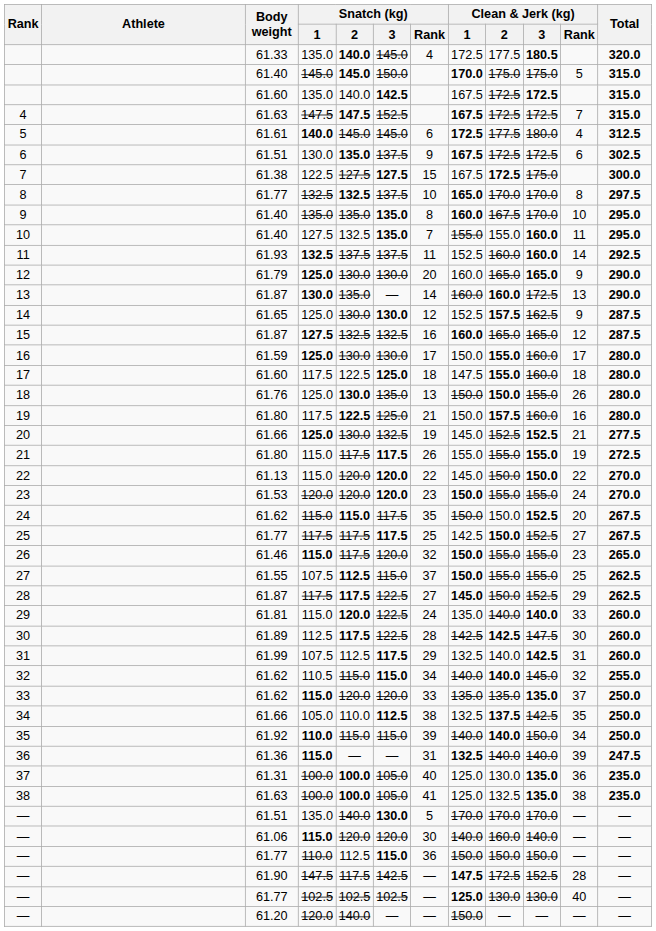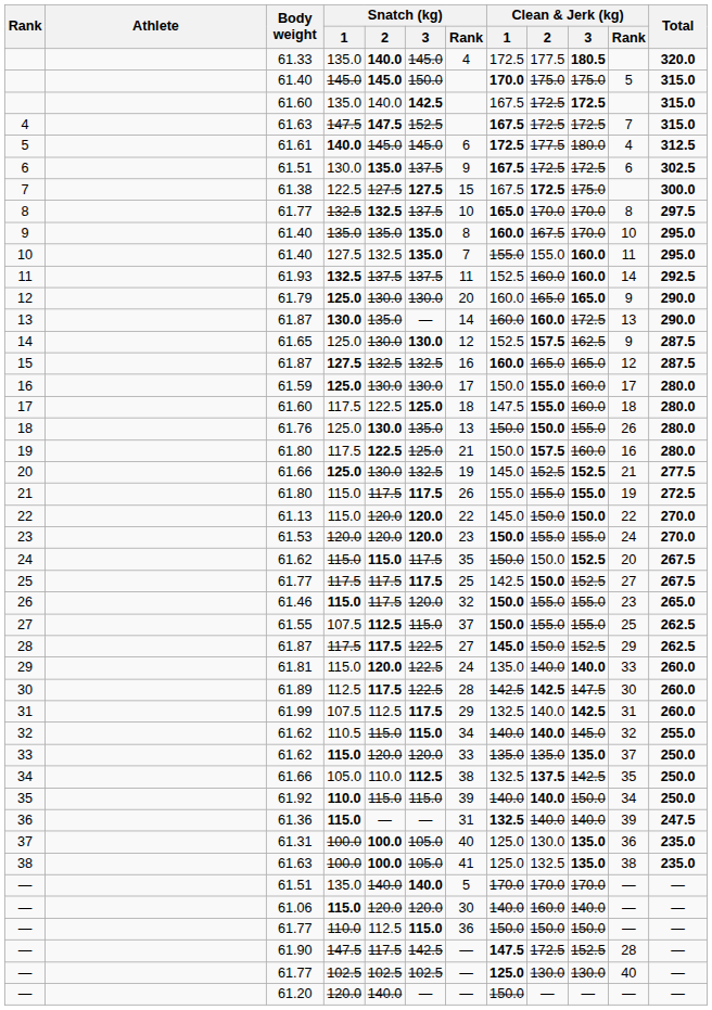— / 61.51 | Snatch (kg) / 3: 130.0 -> 140.0
